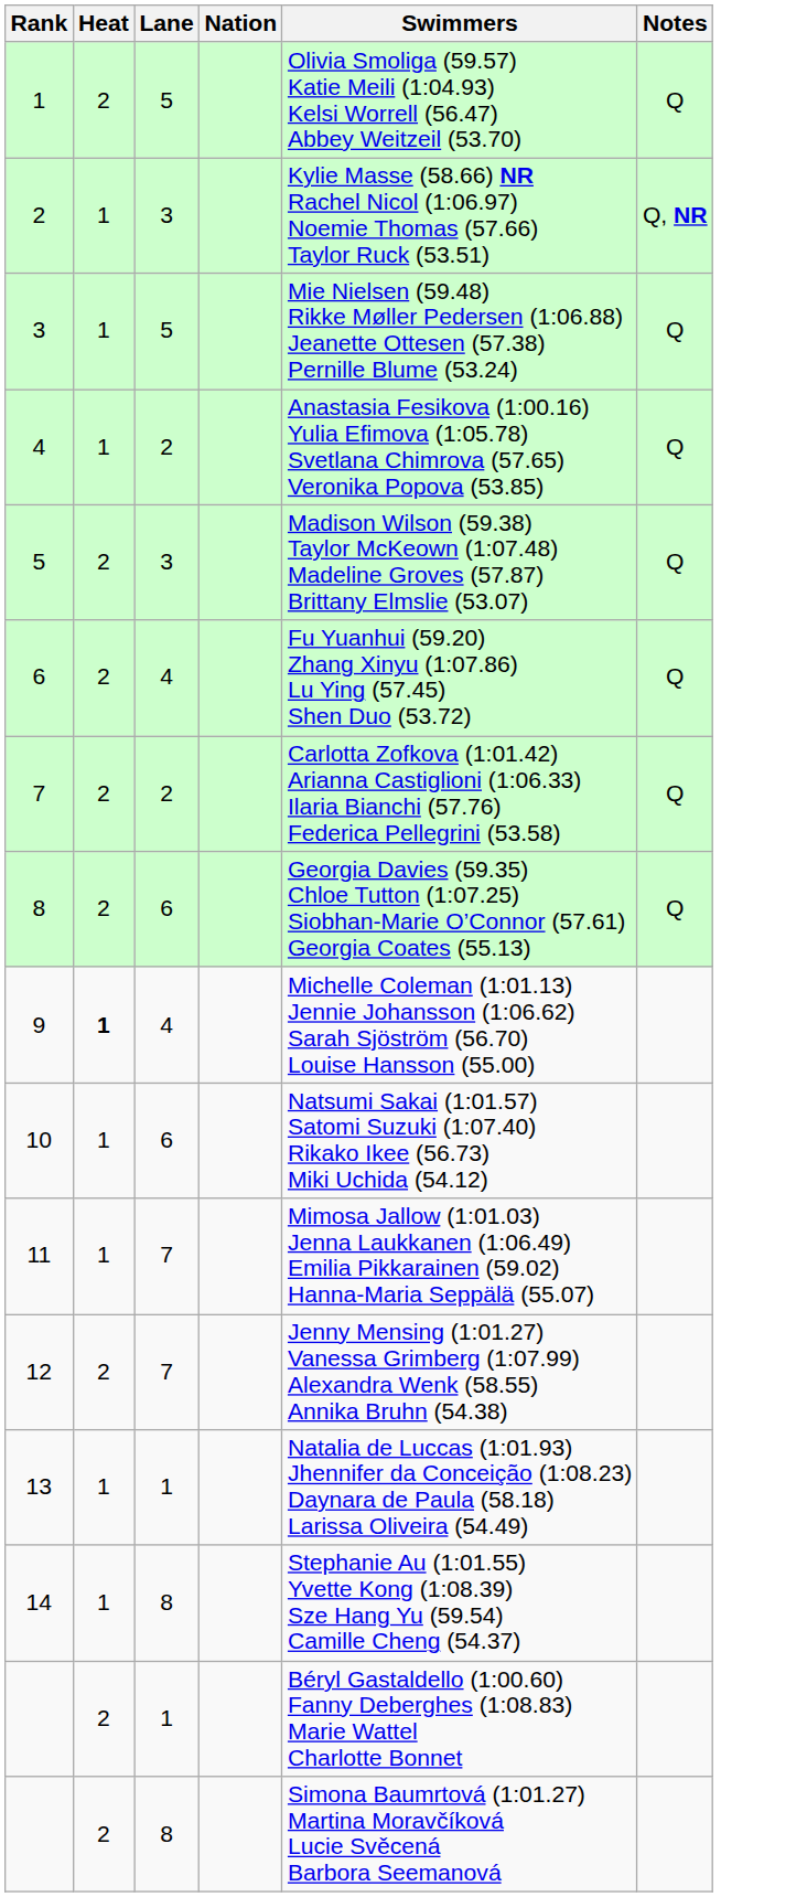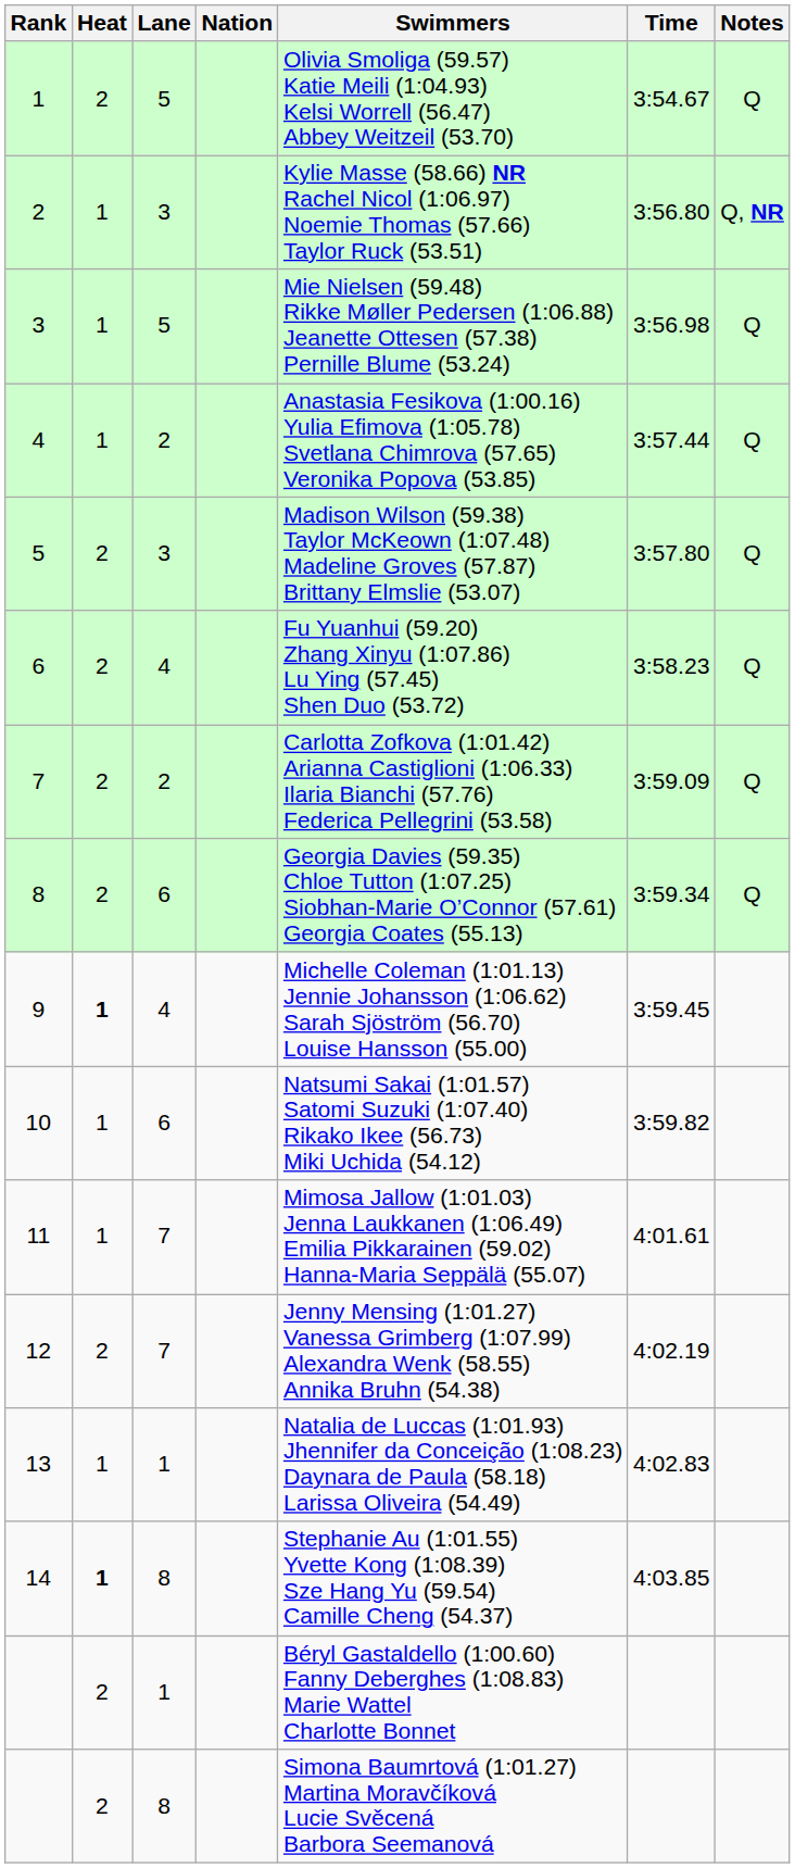+ column: Time | 3:54.67 | 3:56.80 | 3:56.98 | 3:57.44 | 3:57.80 | 3:58.23 | 3:59.09 | 3:59.34 | 3:59.45 | 3:59.82 | 4:01.61 | 4:02.19 | 4:02.83 | 4:03.85
14 | Heat: normal -> bold
